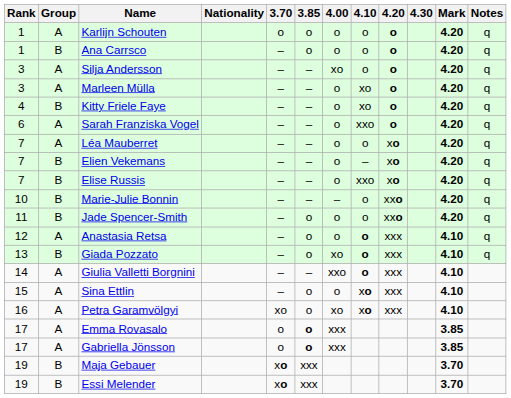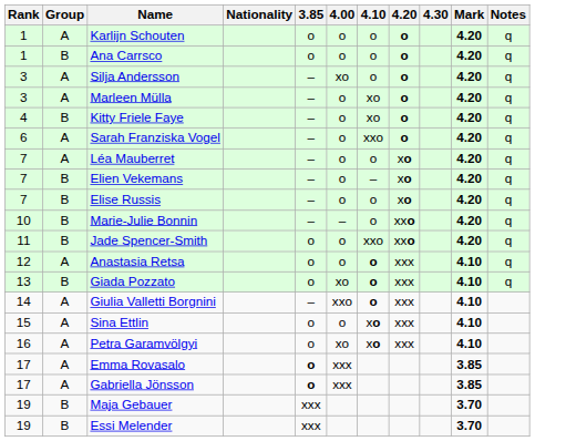- column: 3.70 | o | – | – | – | – | – | – | – | – | – | – | – | – | – | – | xo | o | o | xo | xo
Elise Russis | 4.10: xxo -> o
Jade Spencer-Smith | 4.10: o -> xxo
